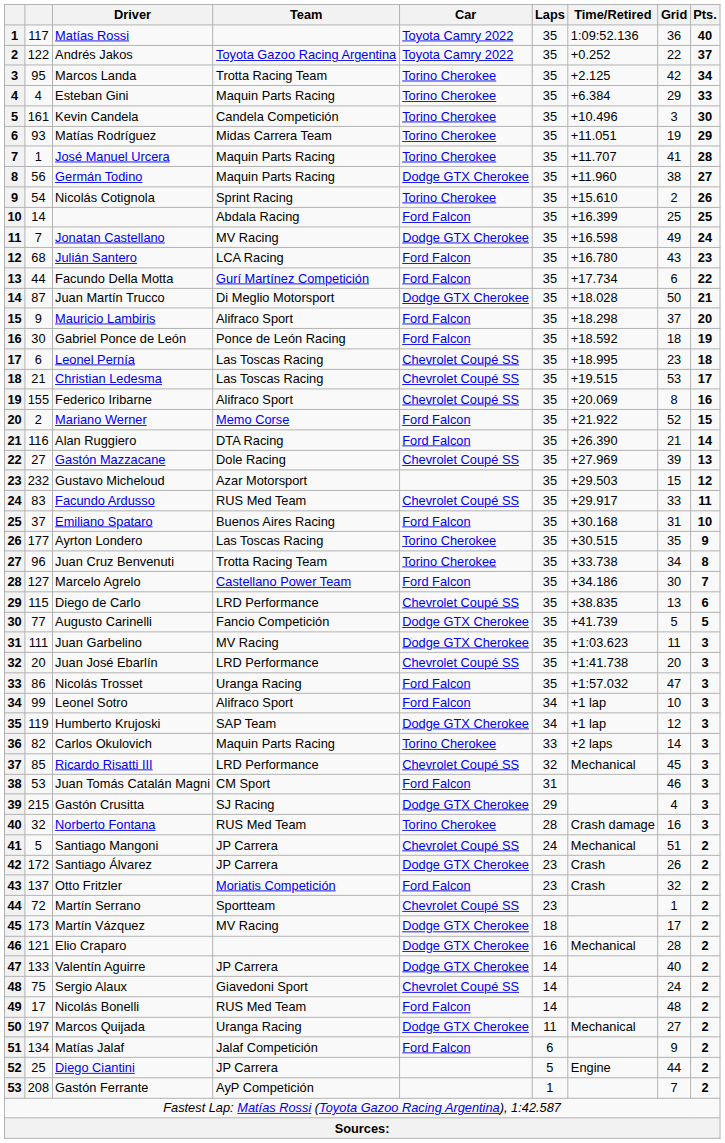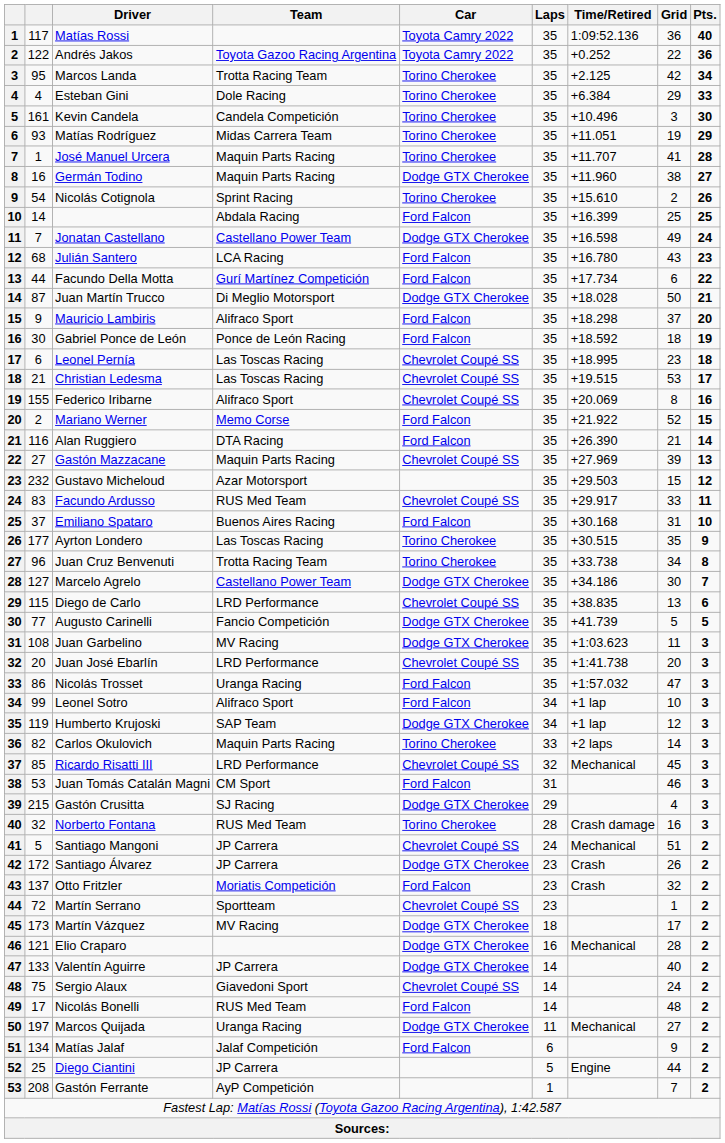Andrés Jakos | Pts.: 37 -> 36
Esteban Gini | Team: Maquin Parts Racing -> Dole Racing
Germán Todino | column 2: 56 -> 16
Jonatan Castellano | Team: MV Racing -> Castellano Power Team
Gastón Mazzacane | Team: Dole Racing -> Maquin Parts Racing
Marcelo Agrelo | Car: Ford Falcon -> Dodge GTX Cherokee
Juan Garbelino | column 2: 111 -> 108
